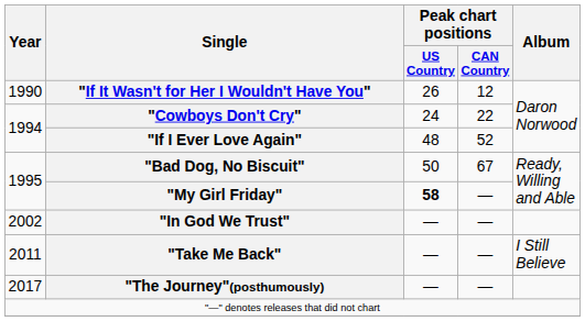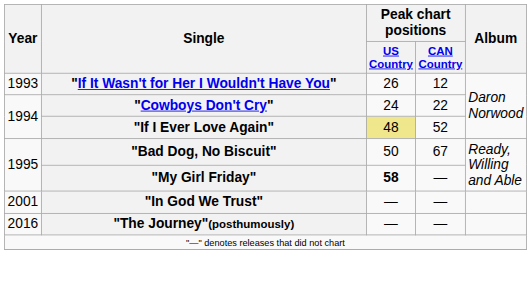"If It Wasn't for Her I Wouldn't Have You" | Year: 1990 -> 1993
"If I Ever Love Again" | Peak chart positions / US Country: no background -> khaki background
"In God We Trust" | Year: 2002 -> 2001
- row: 2011 | "Take Me Back" | — | — | I Still Believe
"The Journey"(posthumously) | Year: 2017 -> 2016
